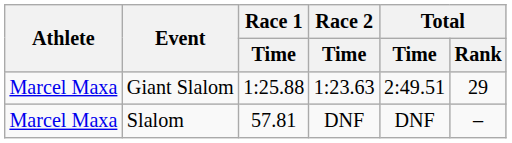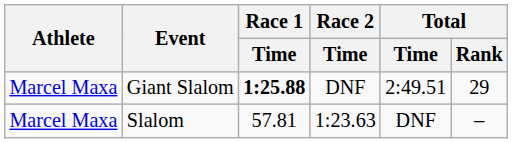Giant Slalom | Race 1 / Time: normal -> bold
Giant Slalom | Race 2 / Time: 1:23.63 -> DNF
Slalom | Race 2 / Time: DNF -> 1:23.63
